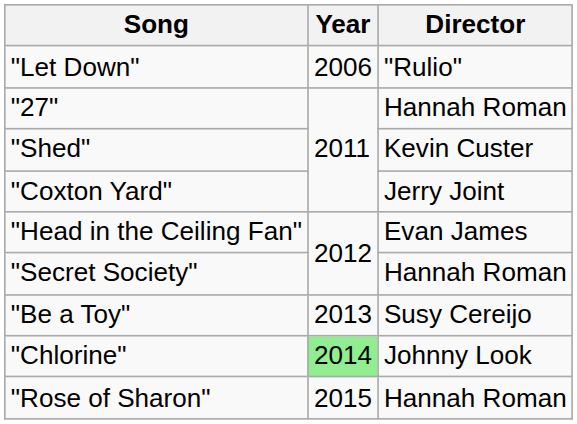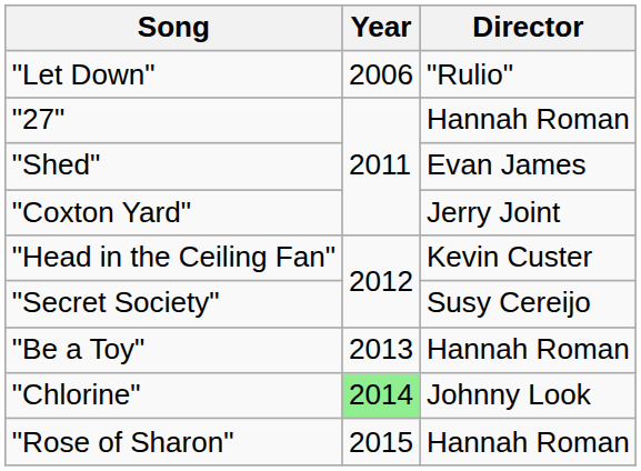"Shed" | Director: Kevin Custer -> Evan James
"Head in the Ceiling Fan" | Director: Evan James -> Kevin Custer
"Secret Society" | Director: Hannah Roman -> Susy Cereijo
"Be a Toy" | Director: Susy Cereijo -> Hannah Roman
